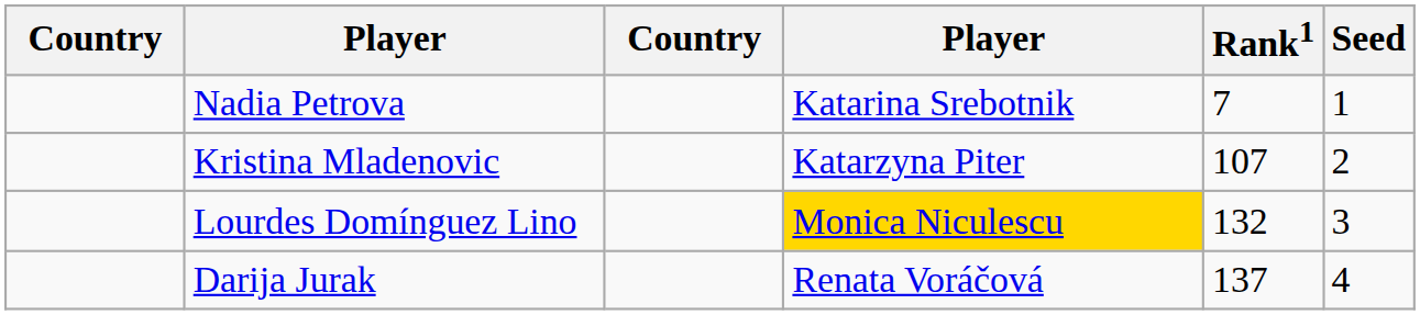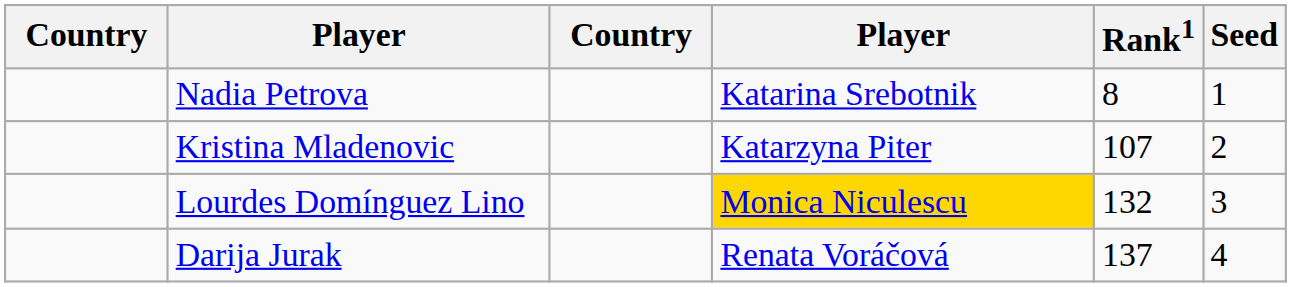Nadia Petrova | Rank1: 7 -> 8
